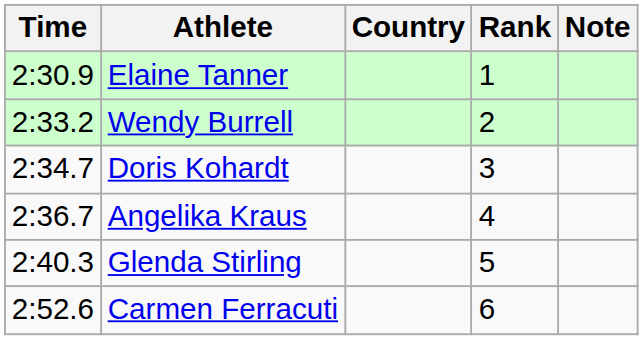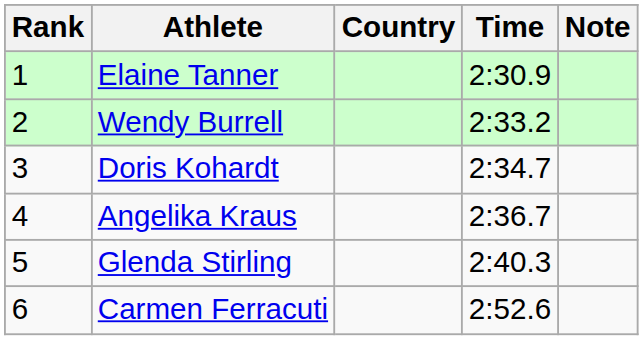columns swapped: Rank <-> Time
